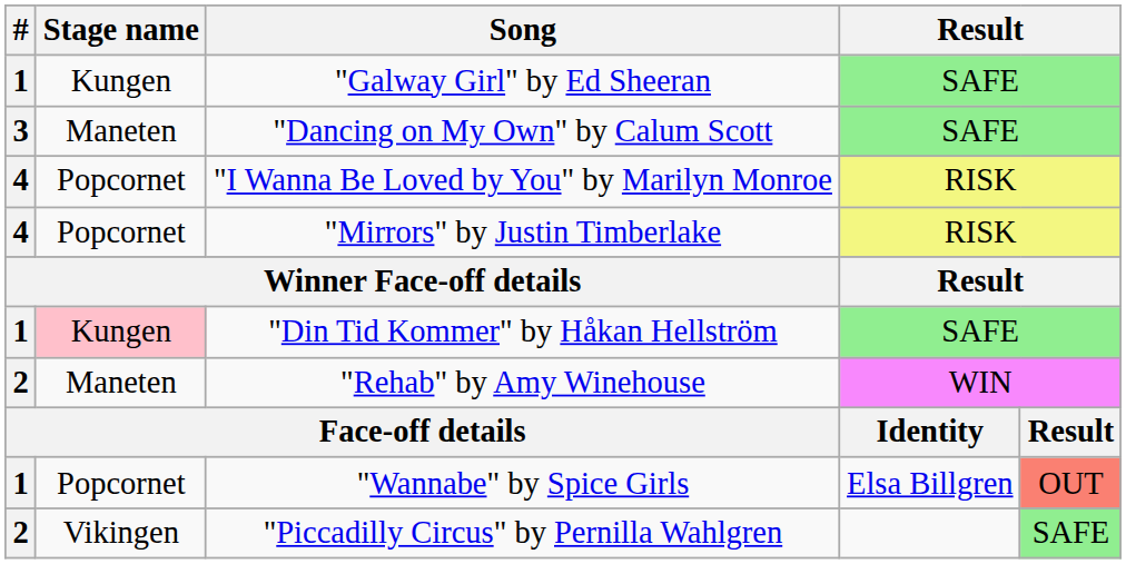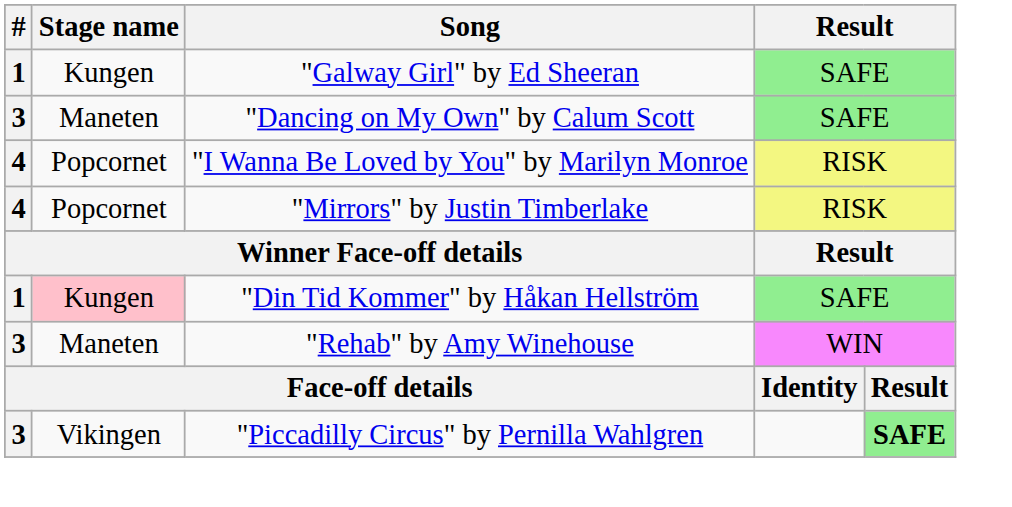"Rehab" by Amy Winehouse | #: 2 -> 3
- row: 1 | Popcornet | "Wannabe" by Spice Girls | Elsa Billgren | OUT
"Piccadilly Circus" by Pernilla Wahlgren | #: 2 -> 3
"Piccadilly Circus" by Pernilla Wahlgren | column 5: normal -> bold
